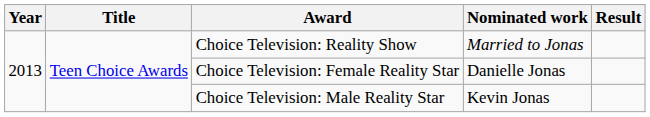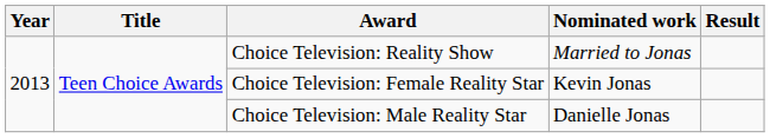Choice Television: Female Reality Star | Nominated work: Danielle Jonas -> Kevin Jonas
Choice Television: Male Reality Star | Nominated work: Kevin Jonas -> Danielle Jonas
